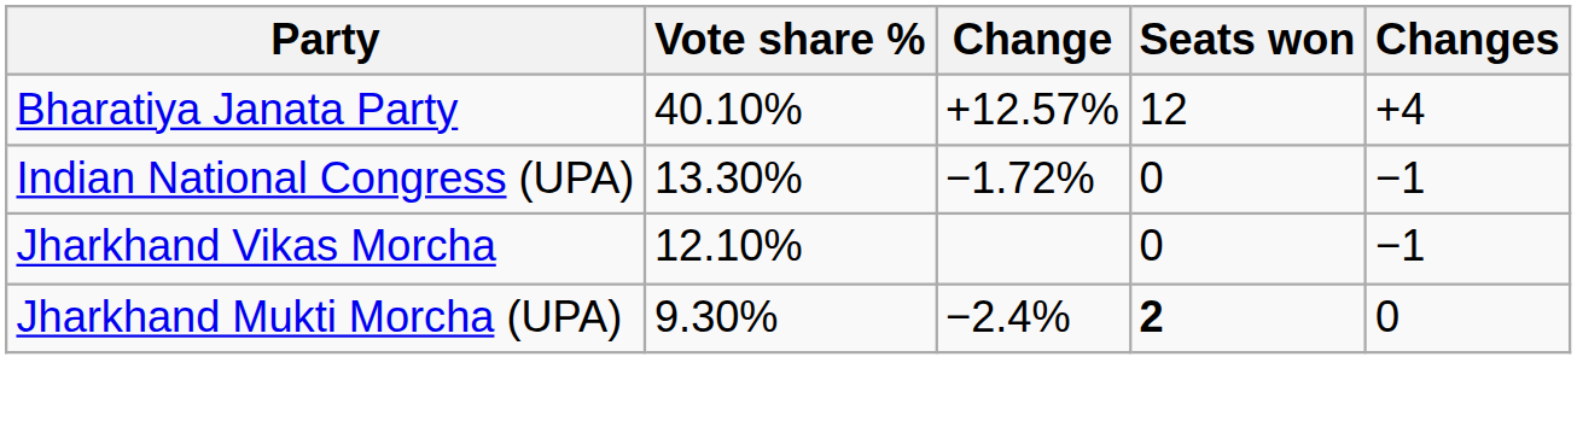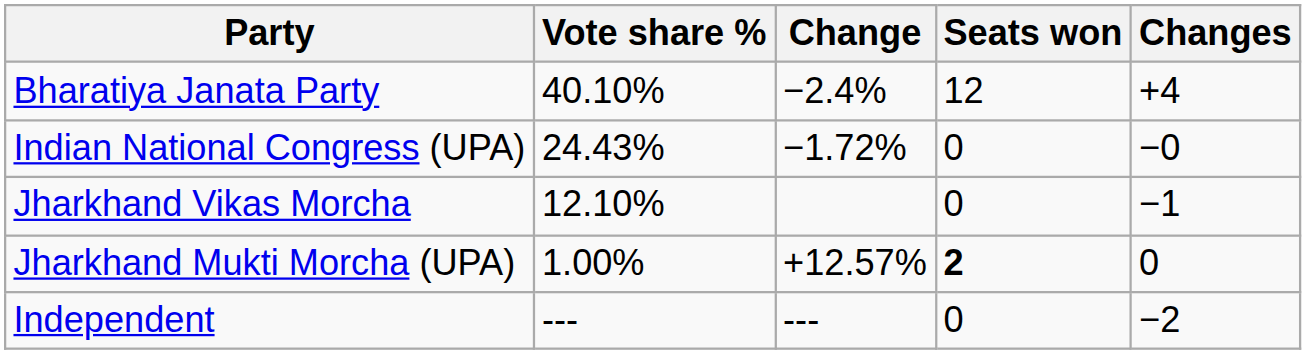Bharatiya Janata Party | Change: +12.57% -> −2.4%
Indian National Congress (UPA) | Vote share %: 13.30% -> 24.43%
Indian National Congress (UPA) | Changes: −1 -> −0
Jharkhand Mukti Morcha (UPA) | Vote share %: 9.30% -> 1.00%
Jharkhand Mukti Morcha (UPA) | Change: −2.4% -> +12.57%
+ row: Independent | --- | --- | 0 | −2
